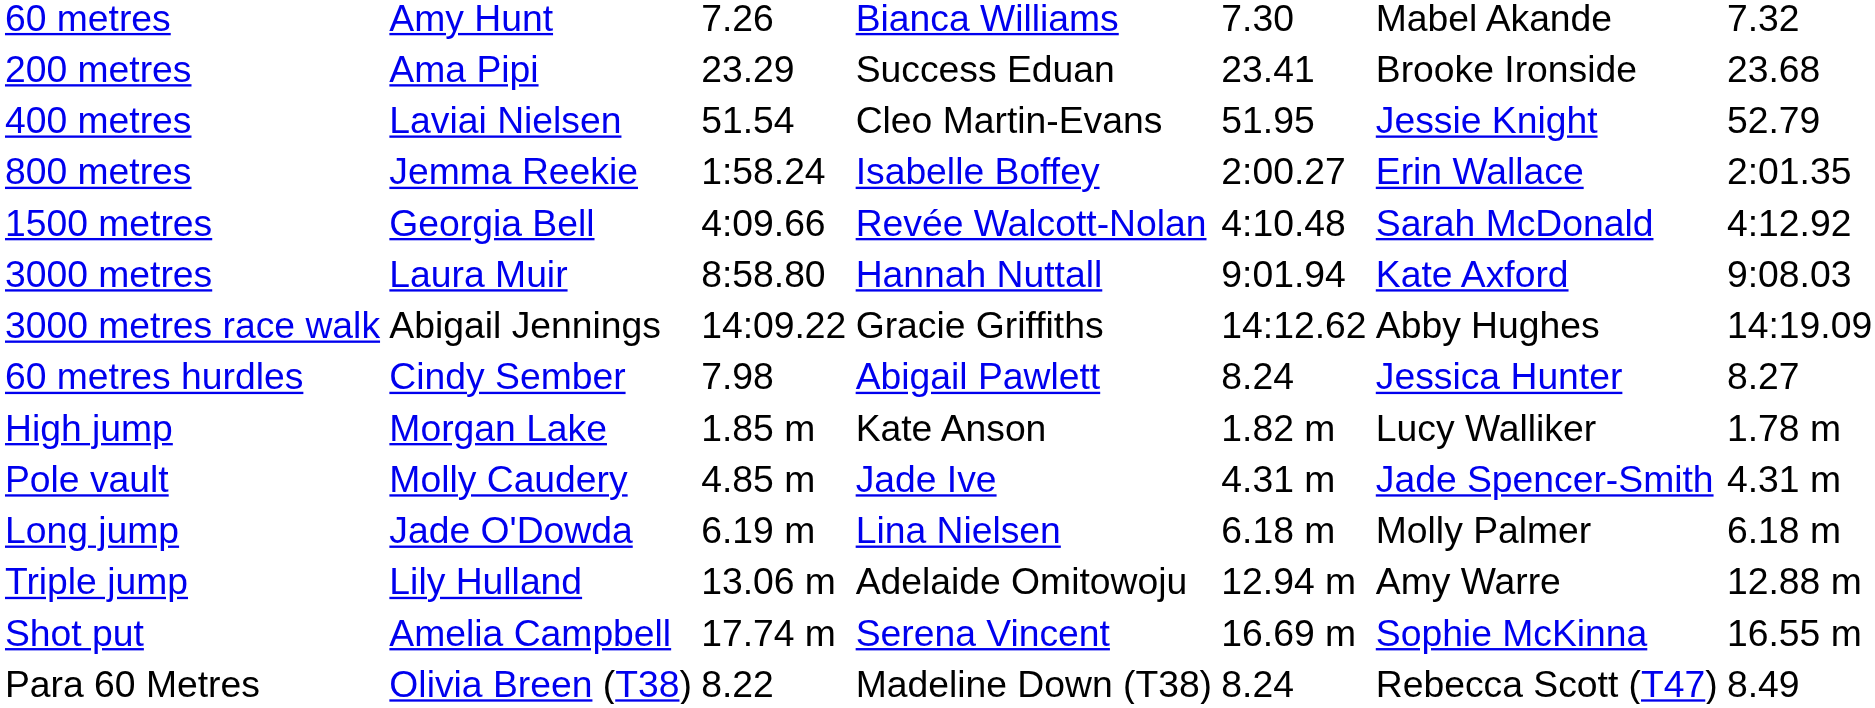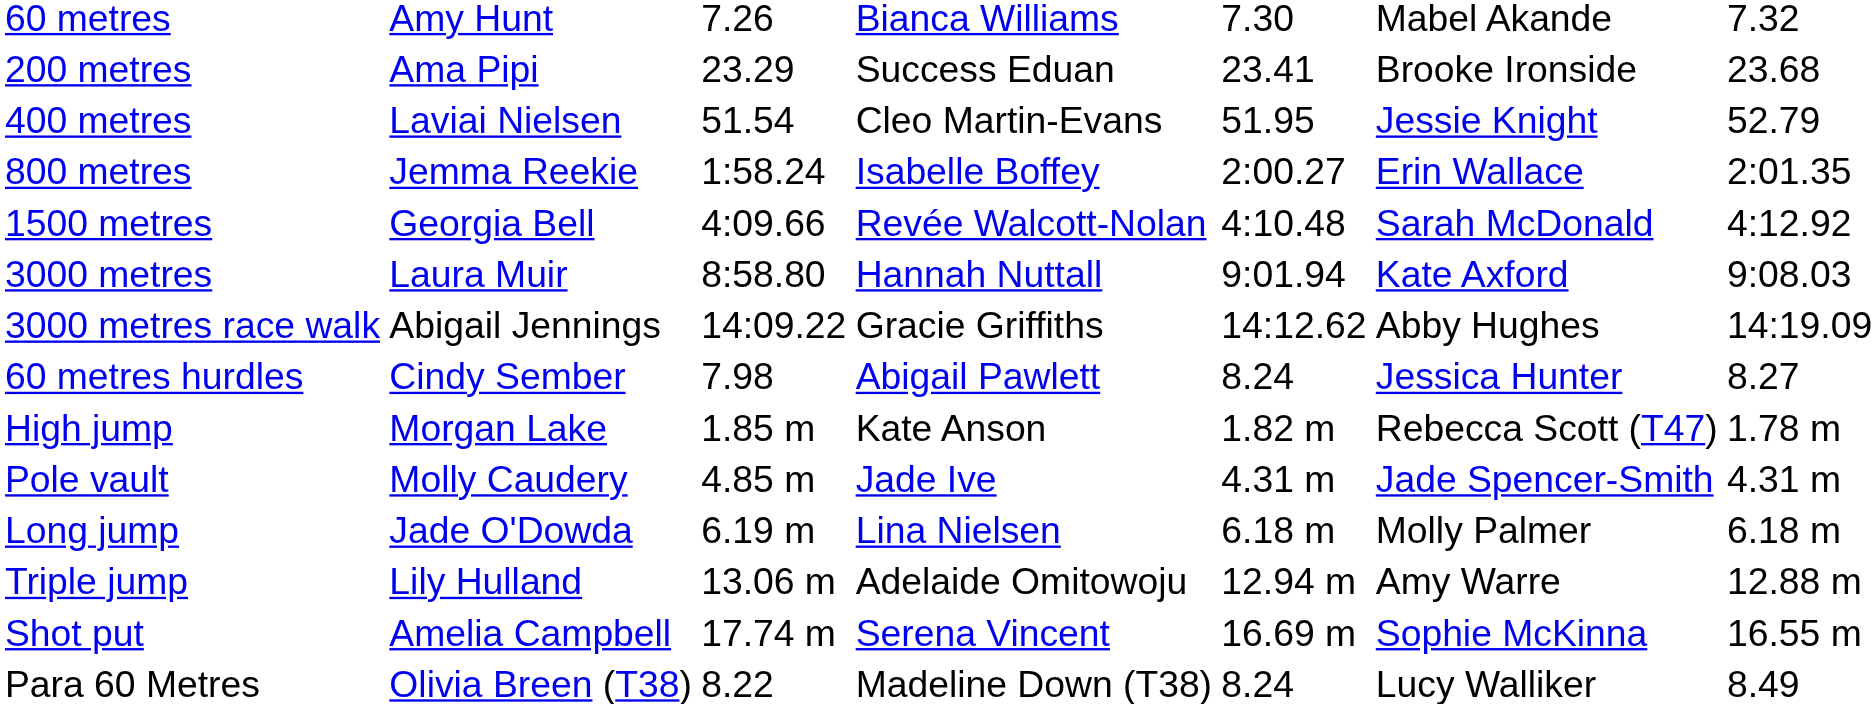High jump | column 6: Lucy Walliker -> Rebecca Scott (T47)
Para 60 Metres | column 6: Rebecca Scott (T47) -> Lucy Walliker
